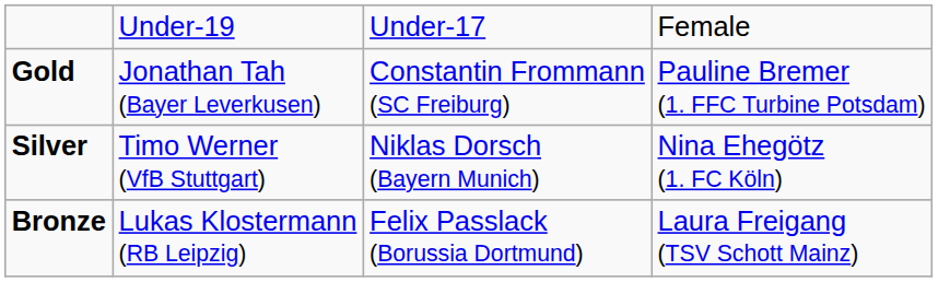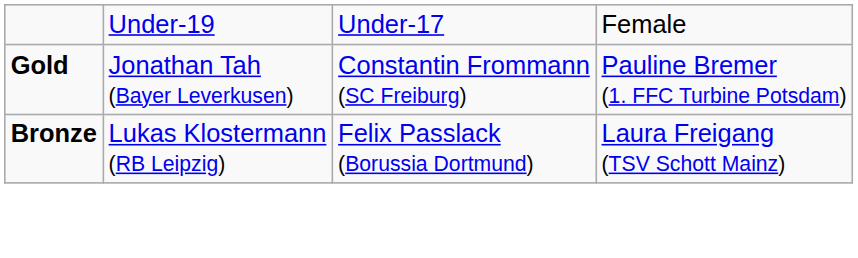- row: Silver | Timo Werner (VfB Stuttgart) | Niklas Dorsch (Bayern Munich) | Nina Ehegötz (1. FC Köln)
